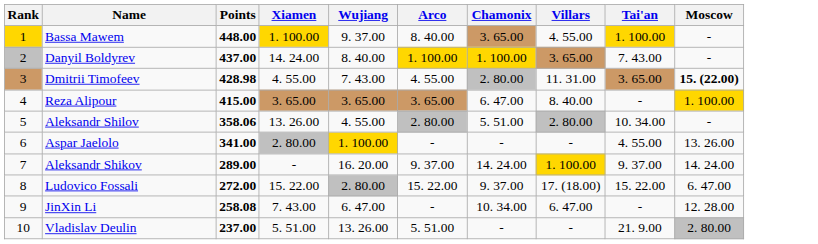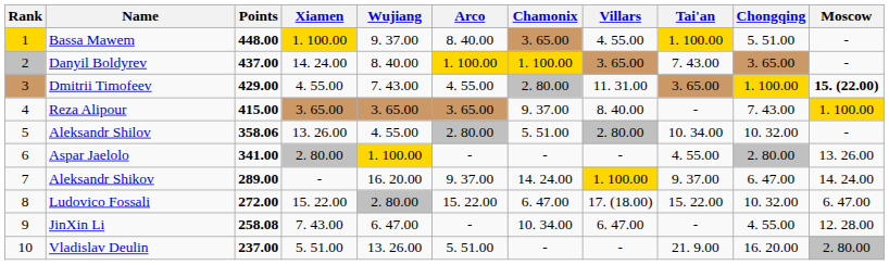+ column: Chongqing | 5. 51.00 | 3. 65.00 | 1. 100.00 | 7. 43.00 | 10. 32.00 | 2. 80.00 | 6. 47.00 | 10. 32.00 | 4. 55.00 | 16. 20.00
Dmitrii Timofeev | Points: 428.98 -> 429.00
Reza Alipour | Chamonix: 6. 47.00 -> 9. 37.00
Ludovico Fossali | Chamonix: 9. 37.00 -> 6. 47.00
